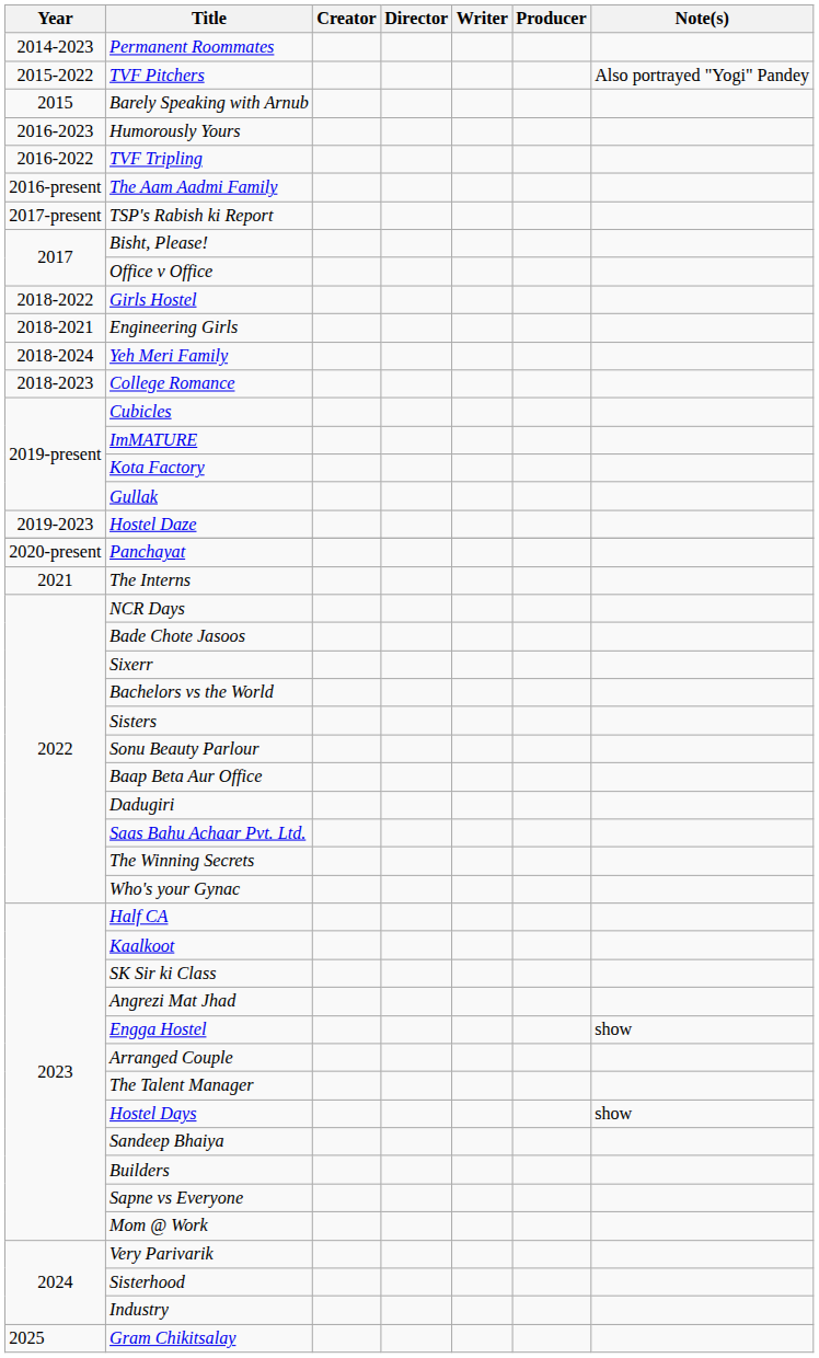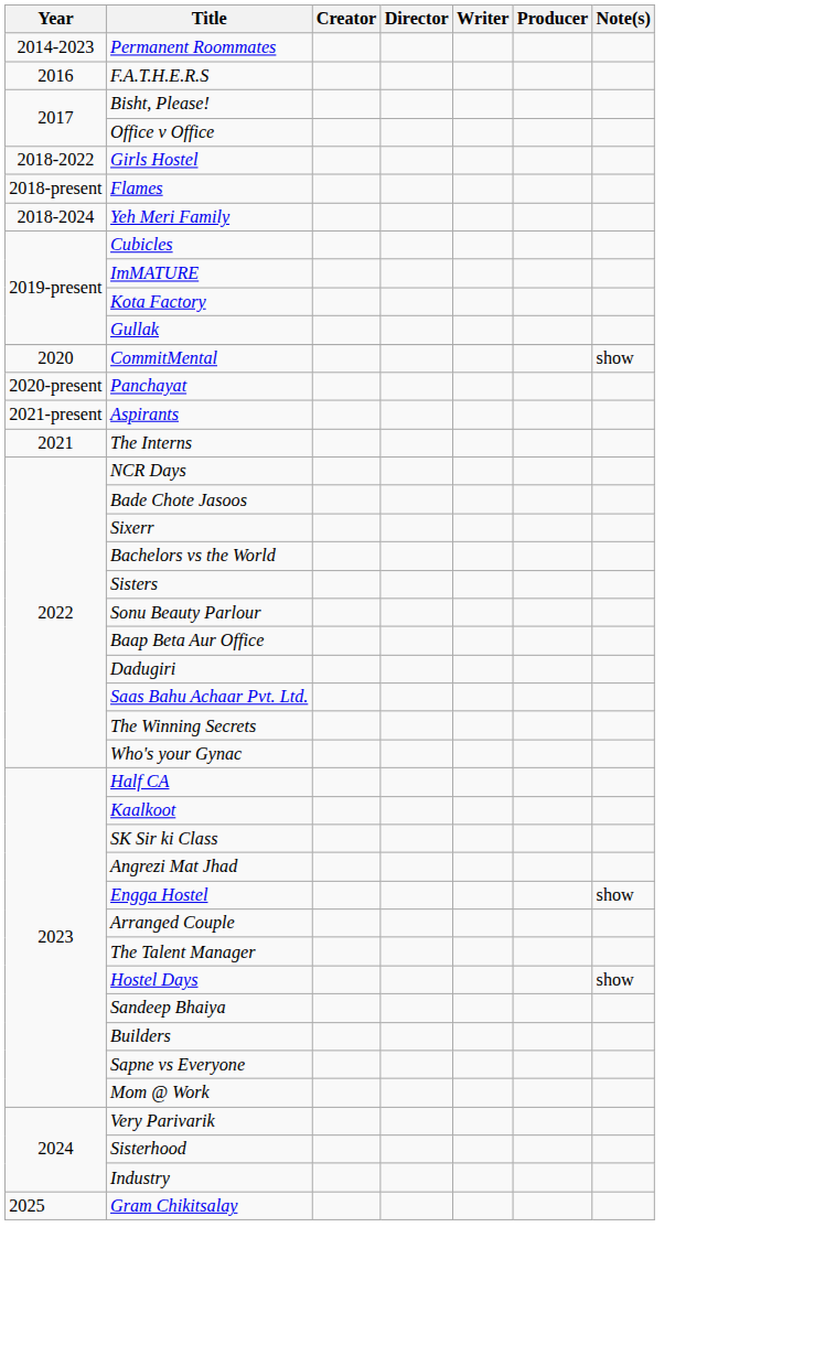- row: 2015-2022 | TVF Pitchers | Also portrayed "Yogi" Pandey
- row: 2015 | Barely Speaking with Arnub
+ row: 2016 | F.A.T.H.E.R.S
- row: 2016-2023 | Humorously Yours
- row: 2016-2022 | TVF Tripling
- row: 2016-present | The Aam Aadmi Family
- row: 2017-present | TSP's Rabish ki Report
- row: 2018-2021 | Engineering Girls
+ row: 2018-present | Flames
- row: 2018-2023 | College Romance
- row: 2019-2023 | Hostel Daze
+ row: 2020 | CommitMental | show
+ row: 2021-present | Aspirants
